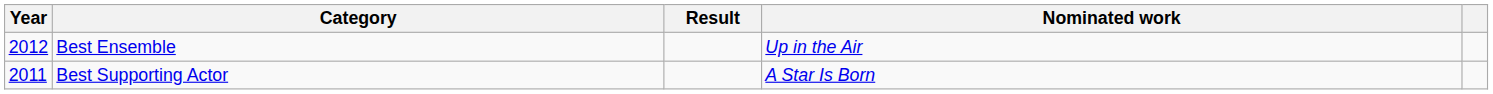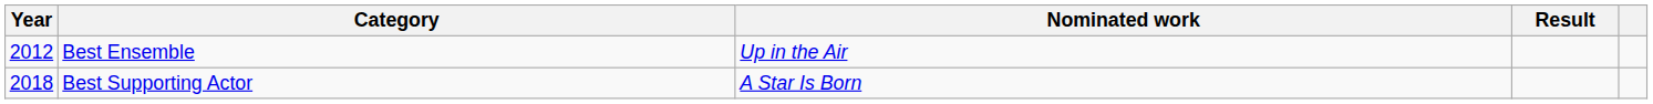columns swapped: Nominated work <-> Result
Best Supporting Actor | Year: 2011 -> 2018
